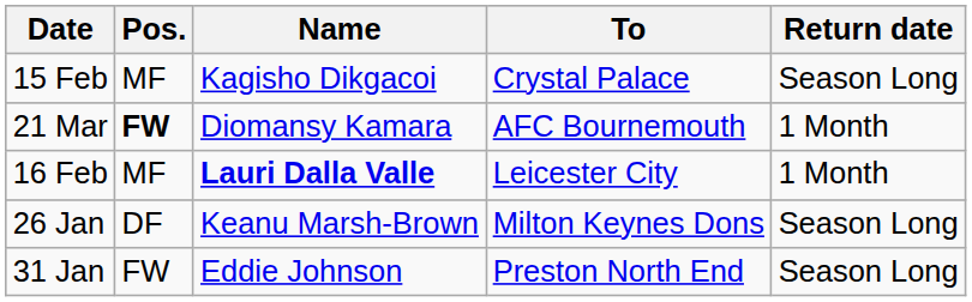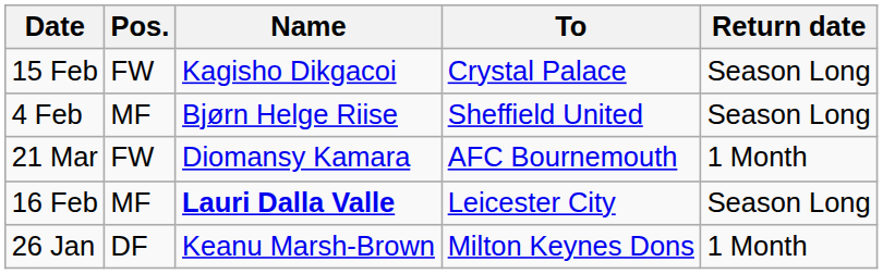15 Feb | Pos.: MF -> FW
+ row: 4 Feb | MF | Bjørn Helge Riise | Sheffield United | Season Long
21 Mar | Pos.: bold -> normal
16 Feb | Return date: 1 Month -> Season Long
26 Jan | Return date: Season Long -> 1 Month
- row: 31 Jan | FW | Eddie Johnson | Preston North End | Season Long
